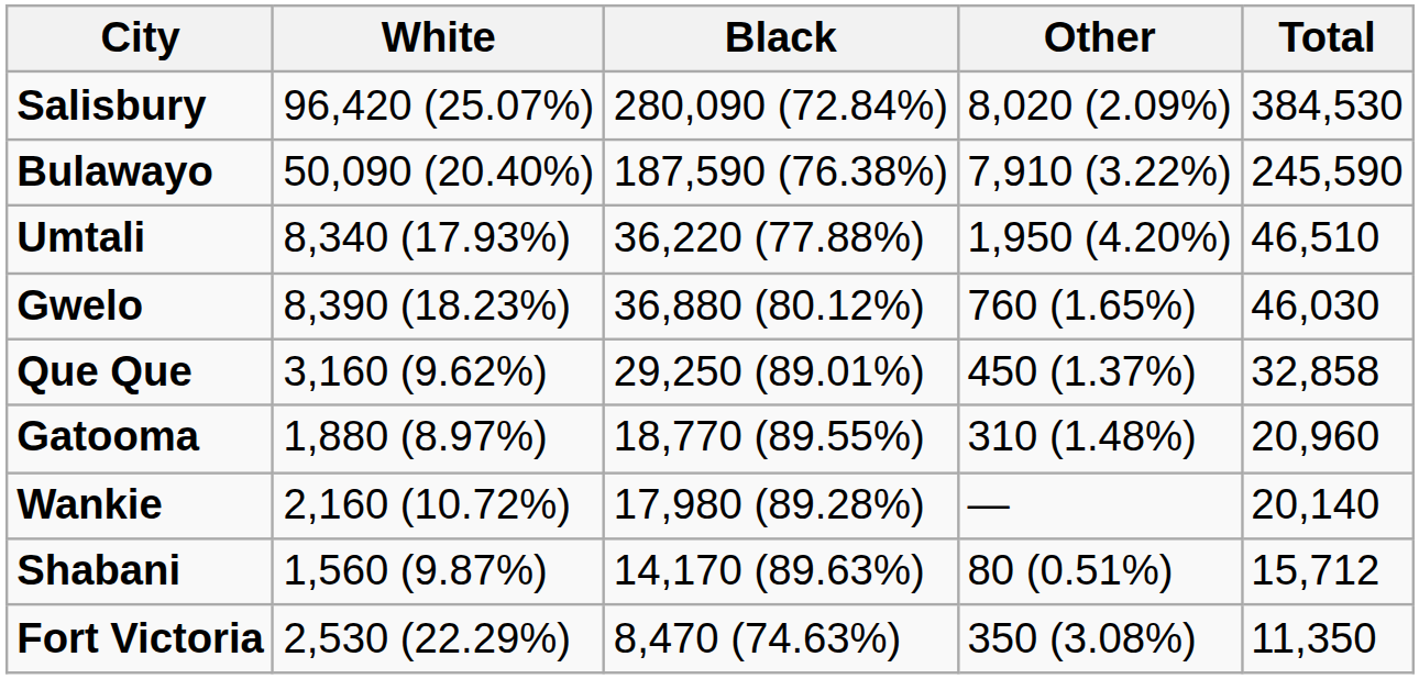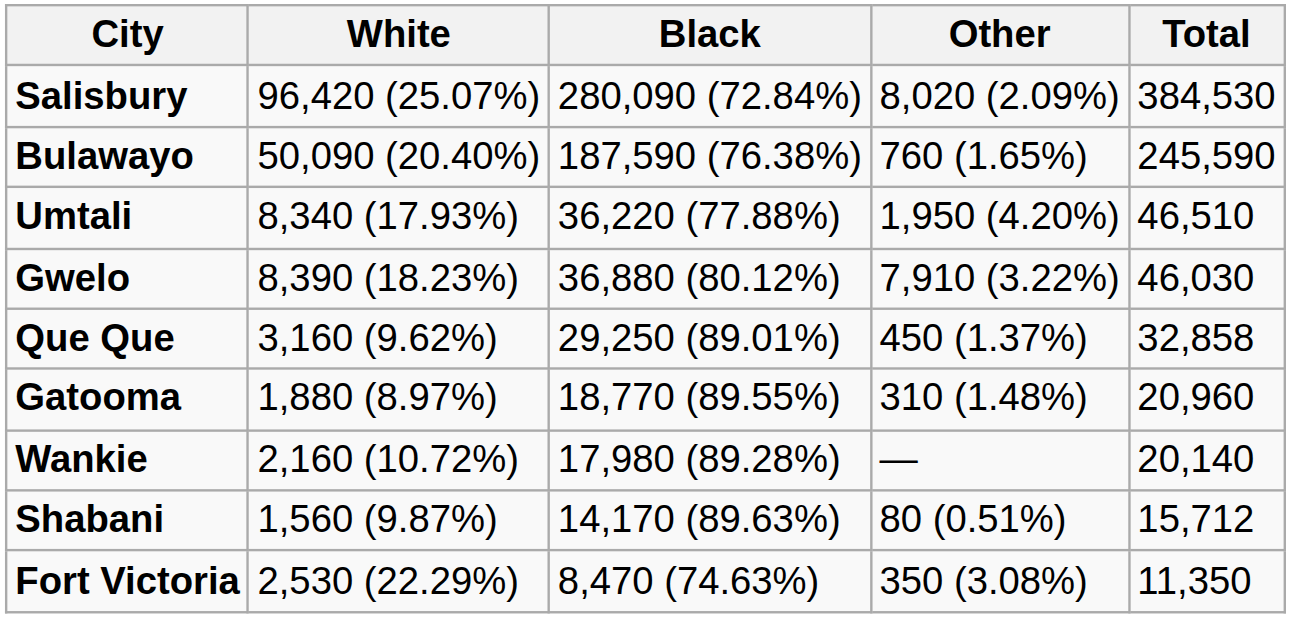Bulawayo | Other: 7,910 (3.22%) -> 760 (1.65%)
Gwelo | Other: 760 (1.65%) -> 7,910 (3.22%)
